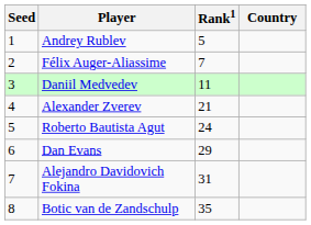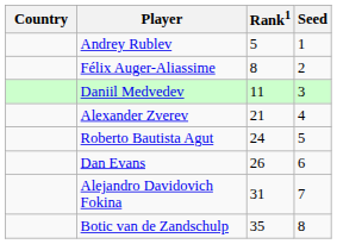columns swapped: Country <-> Seed
Félix Auger-Aliassime | Rank1: 7 -> 8
Dan Evans | Rank1: 29 -> 26
